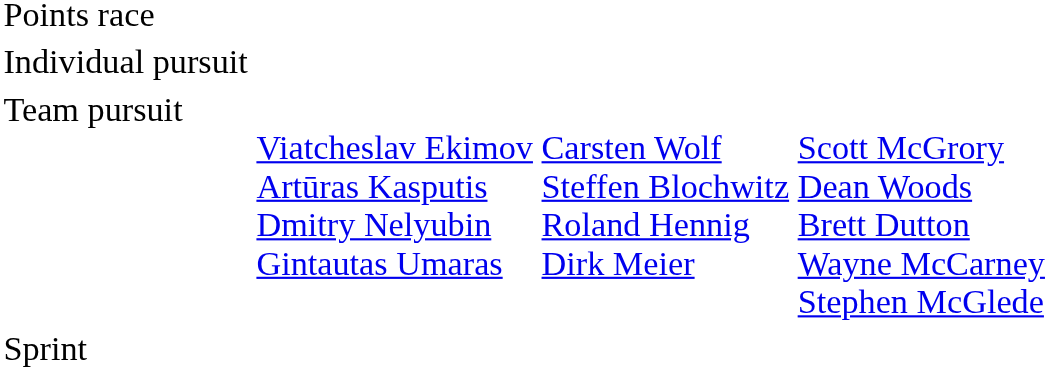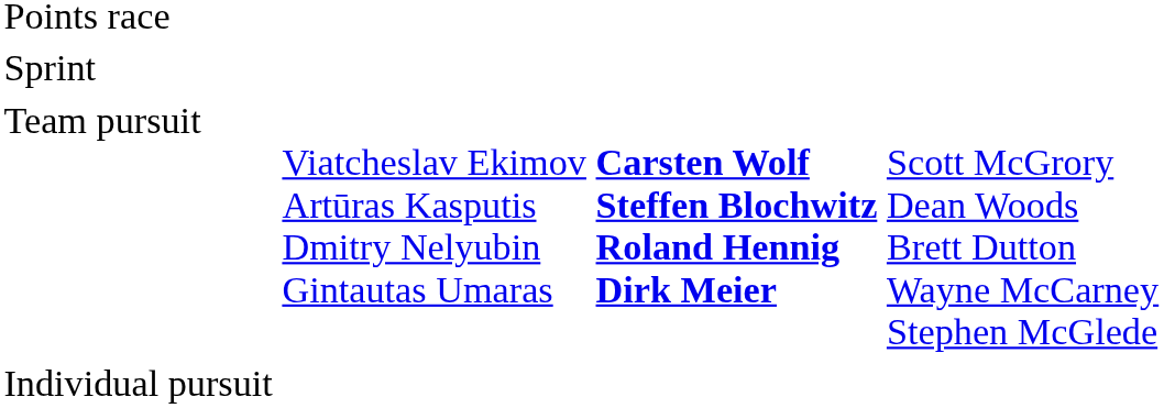rows swapped: Individual pursuit <-> Sprint
Team pursuit | column 3: normal -> bold
